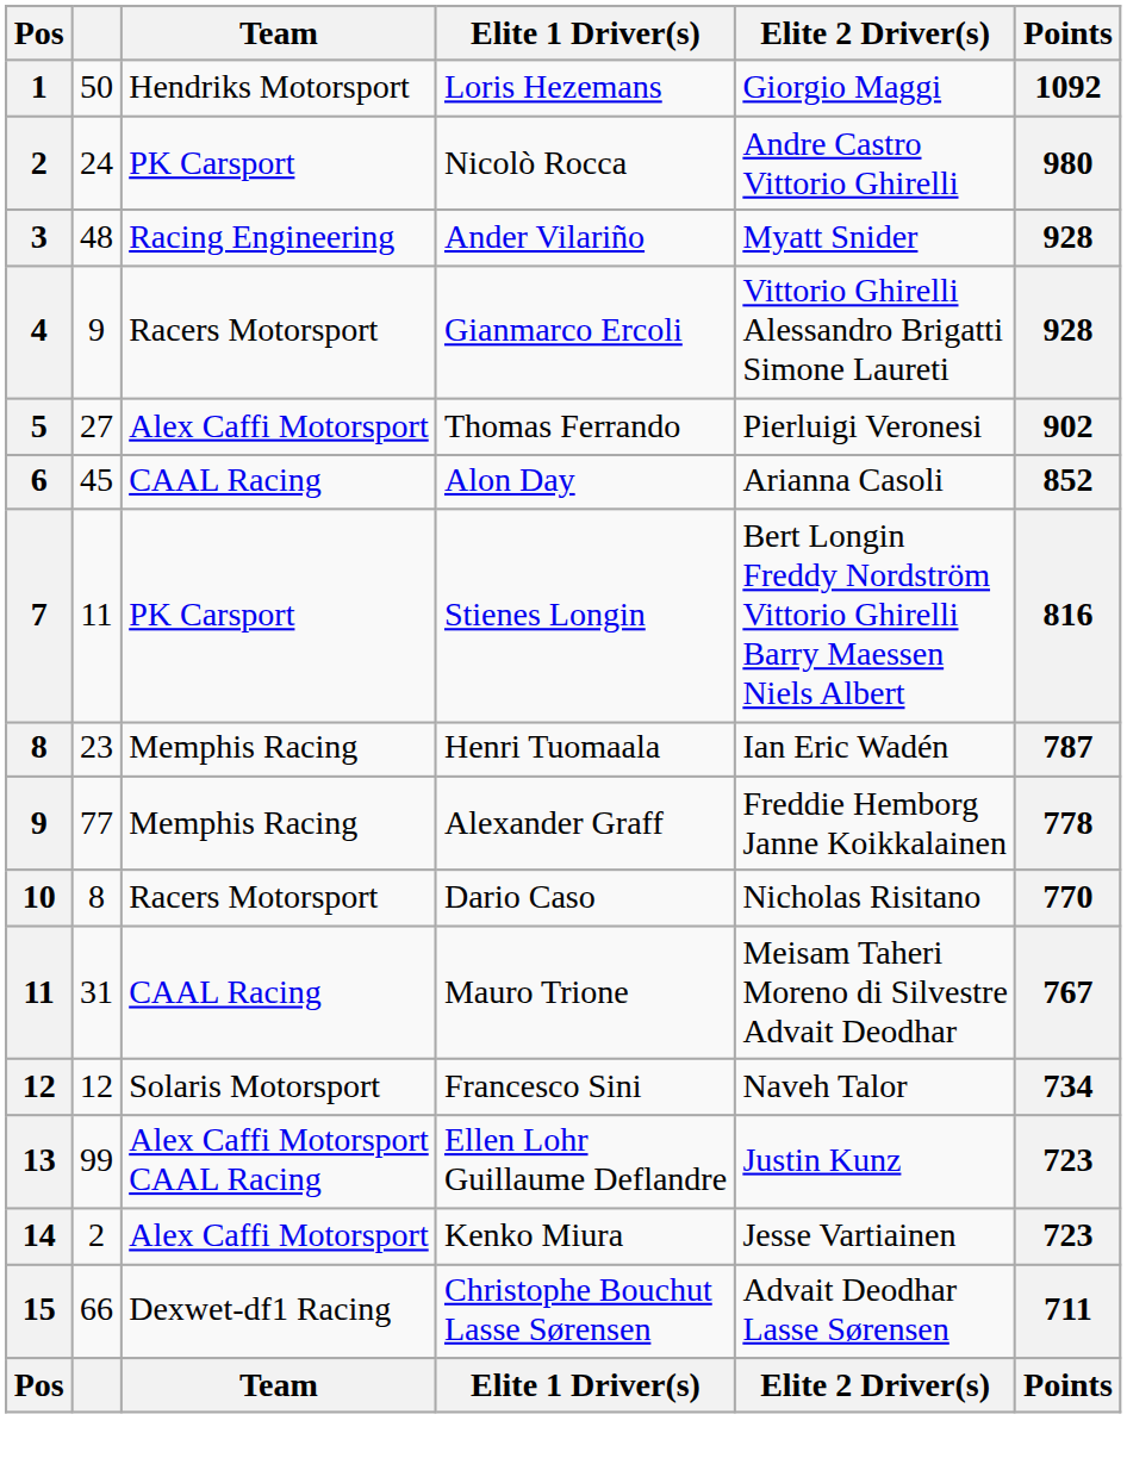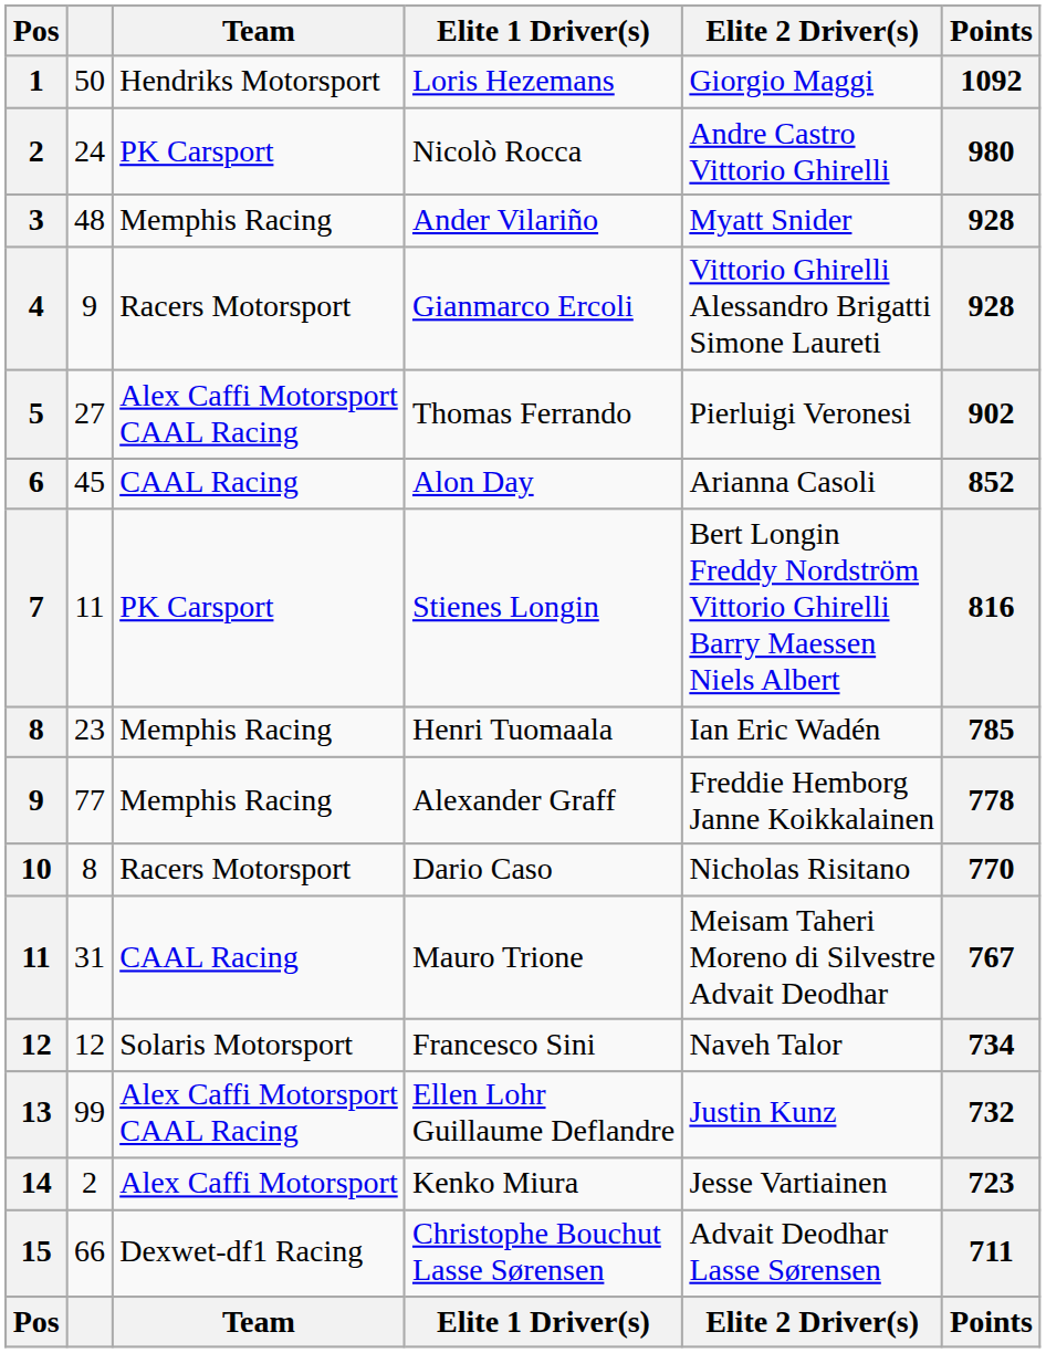Ander Vilariño | Team: Racing Engineering -> Memphis Racing
Thomas Ferrando | Team: Alex Caffi Motorsport -> Alex Caffi Motorsport CAAL Racing
Henri Tuomaala | Points: 787 -> 785
Ellen Lohr Guillaume Deflandre | Points: 723 -> 732
